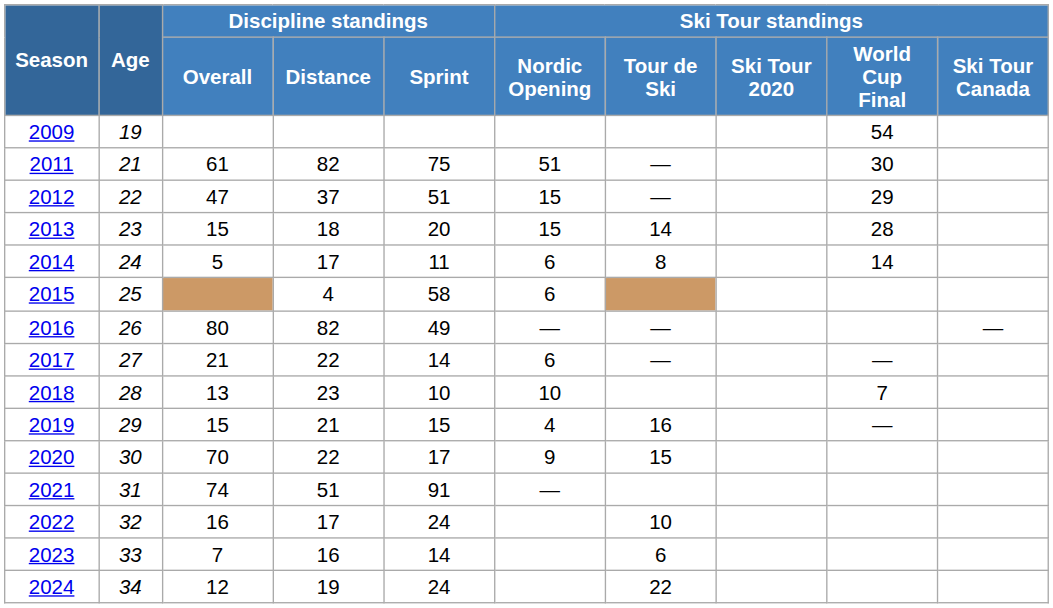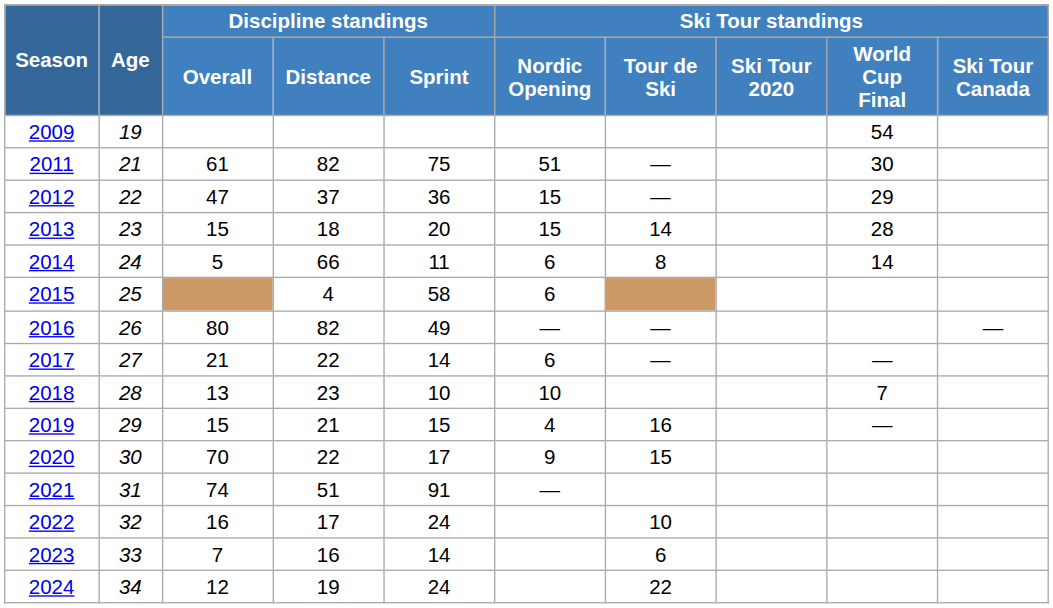2012 | Discipline standings / Sprint: 51 -> 36
2014 | Discipline standings / Distance: 17 -> 66
